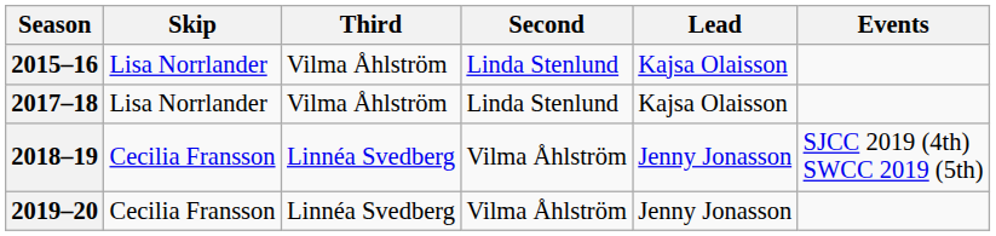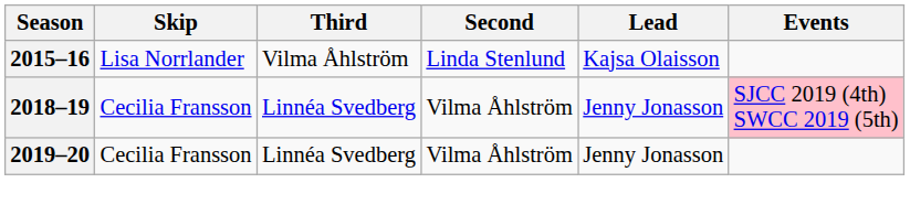- row: 2017–18 | Lisa Norrlander | Vilma Åhlström | Linda Stenlund | Kajsa Olaisson
2018–19 | Events: no background -> pink background
